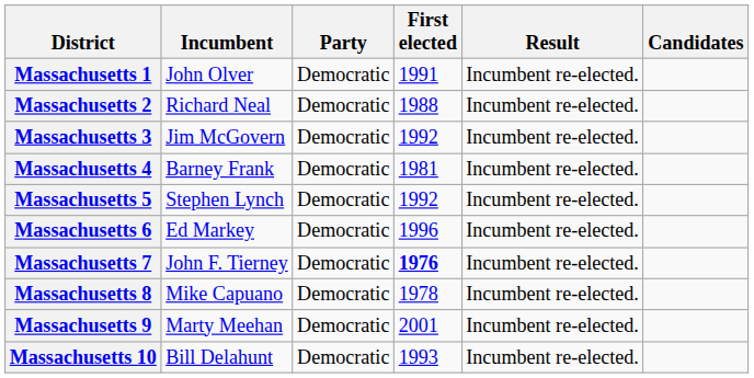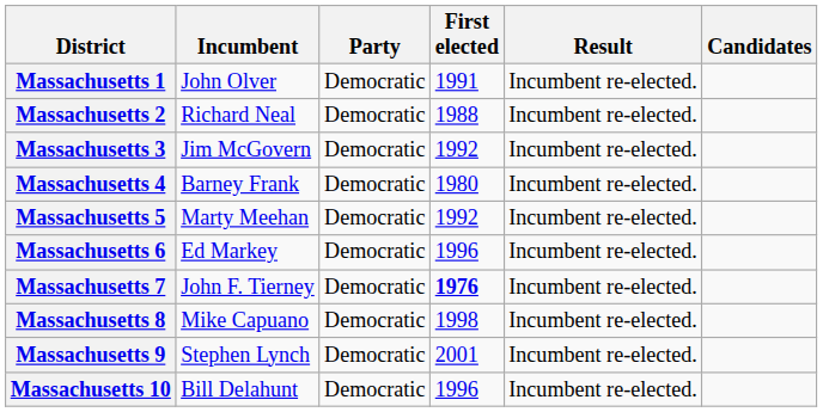Massachusetts 4 | First elected: 1981 -> 1980
Massachusetts 5 | Incumbent: Stephen Lynch -> Marty Meehan
Massachusetts 8 | First elected: 1978 -> 1998
Massachusetts 9 | Incumbent: Marty Meehan -> Stephen Lynch
Massachusetts 10 | First elected: 1993 -> 1996
